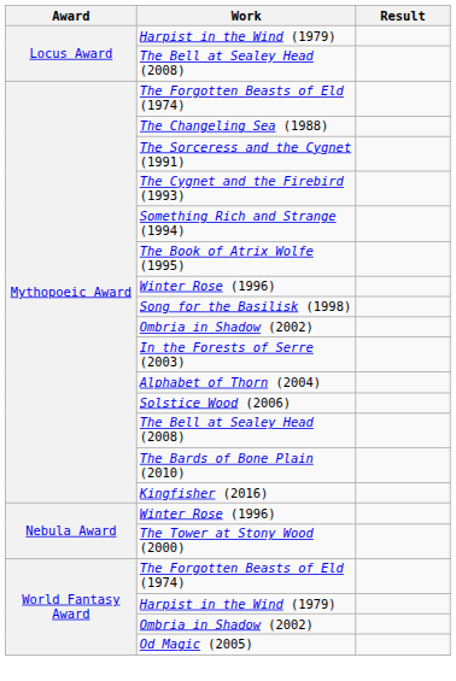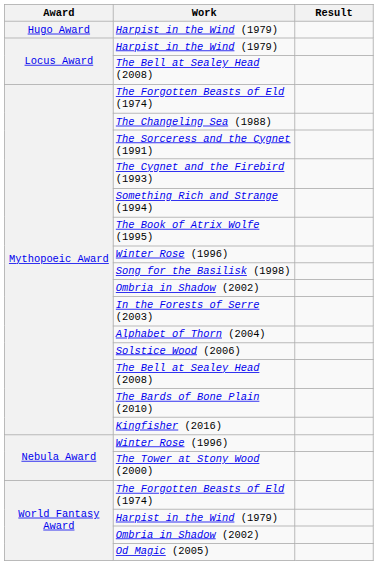+ row: Hugo Award | Harpist in the Wind (1979)
